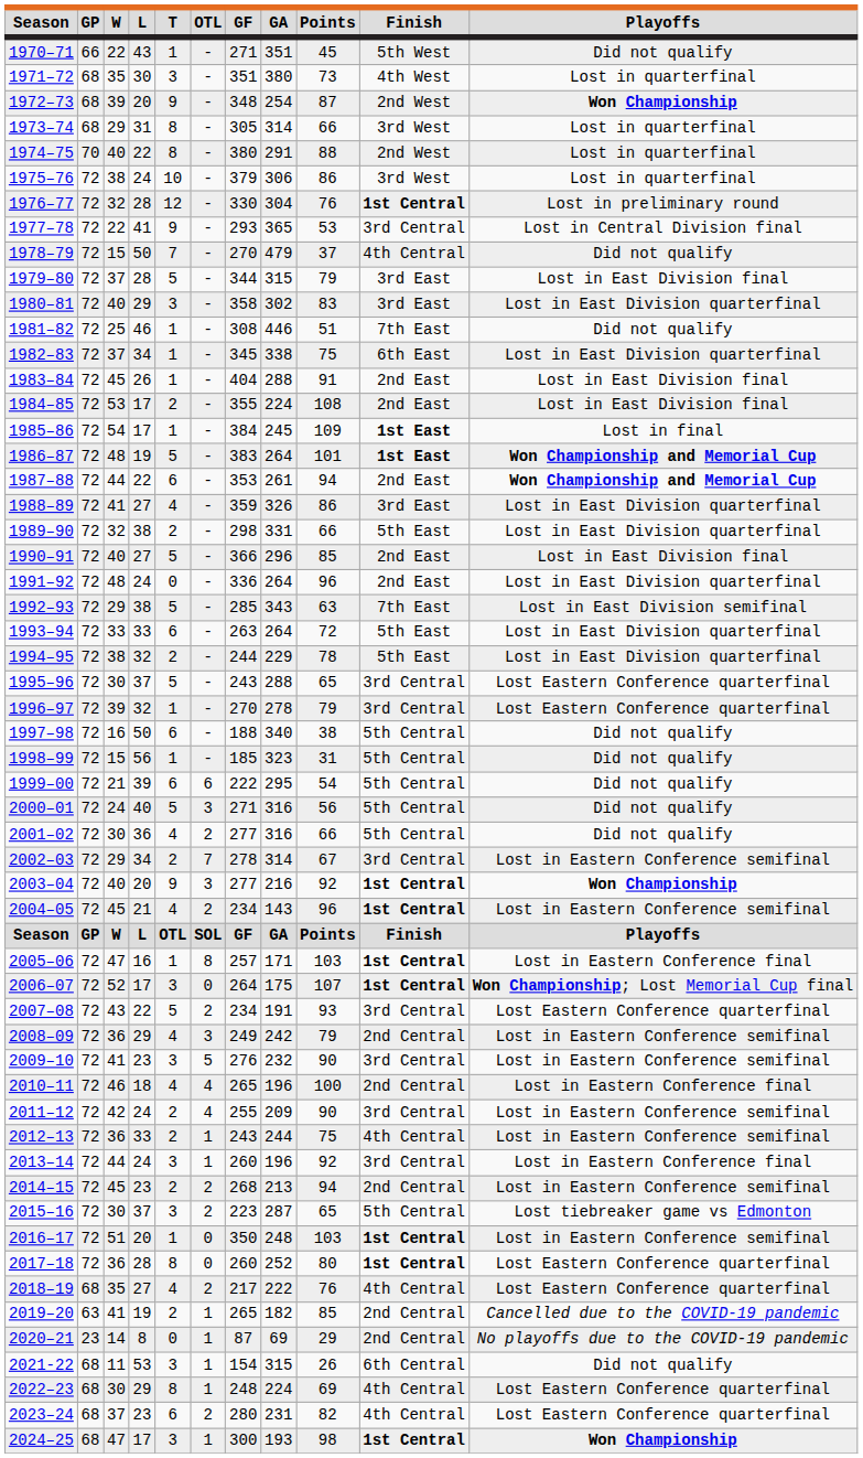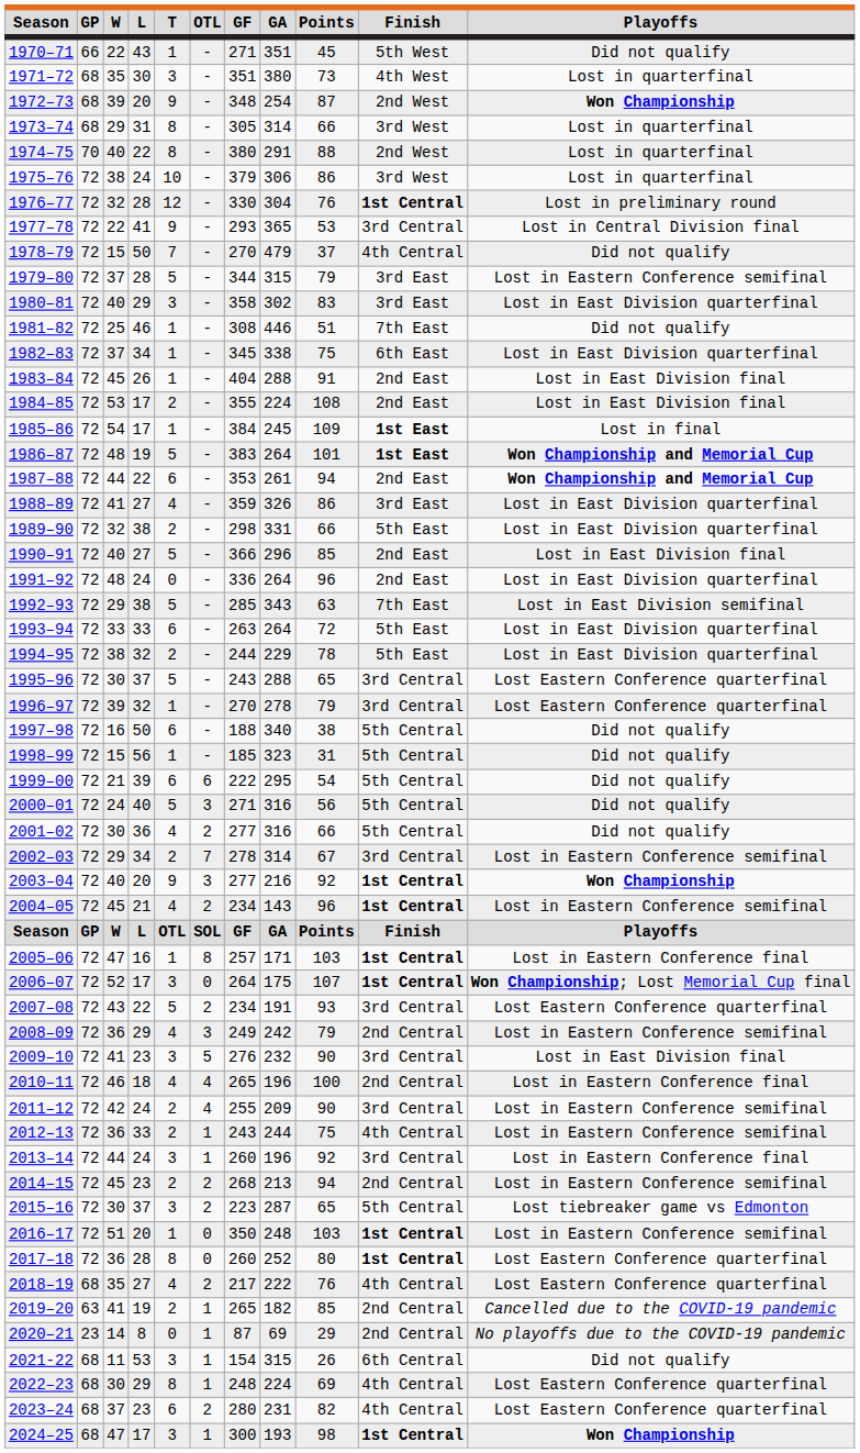1979–80 | Playoffs: Lost in East Division final -> Lost in Eastern Conference semifinal
2009–10 | Playoffs: Lost in Eastern Conference semifinal -> Lost in East Division final
